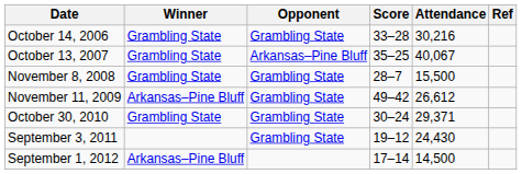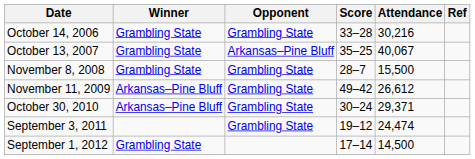October 30, 2010 | Winner: Grambling State -> Arkansas–Pine Bluff
September 3, 2011 | Attendance: 24,430 -> 24,474
September 1, 2012 | Winner: Arkansas–Pine Bluff -> Grambling State
